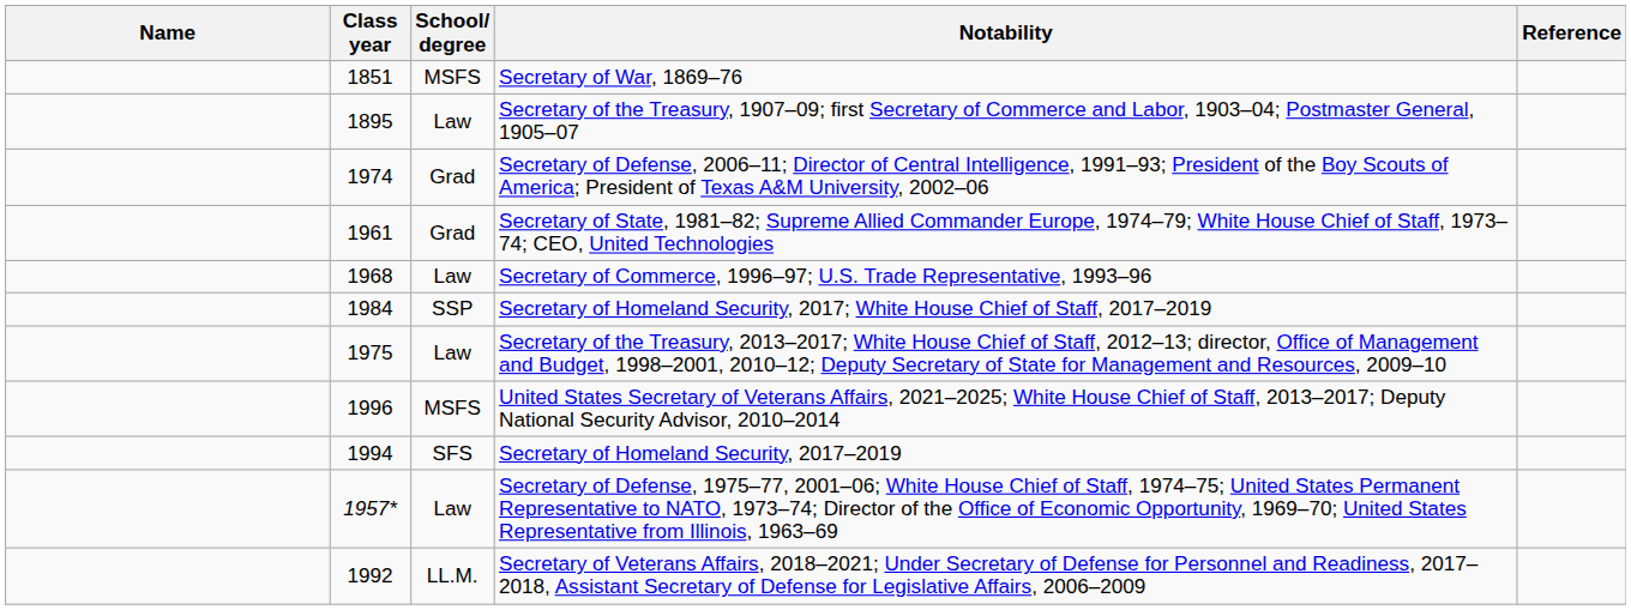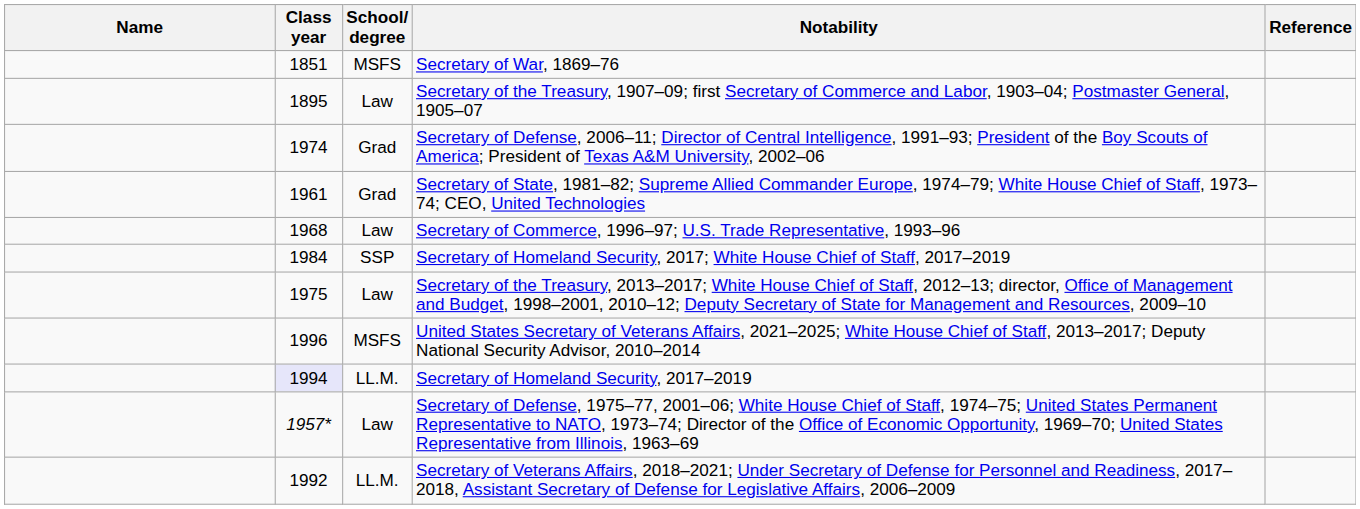Secretary of Homeland Security, 2017–2019 | Class year: no background -> lavender background
Secretary of Homeland Security, 2017–2019 | School/ degree: SFS -> LL.M.
